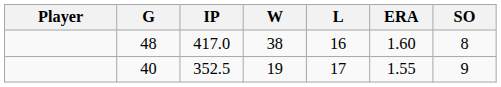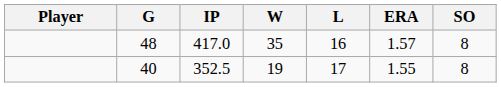48 | W: 38 -> 35
48 | ERA: 1.60 -> 1.57
40 | SO: 9 -> 8
